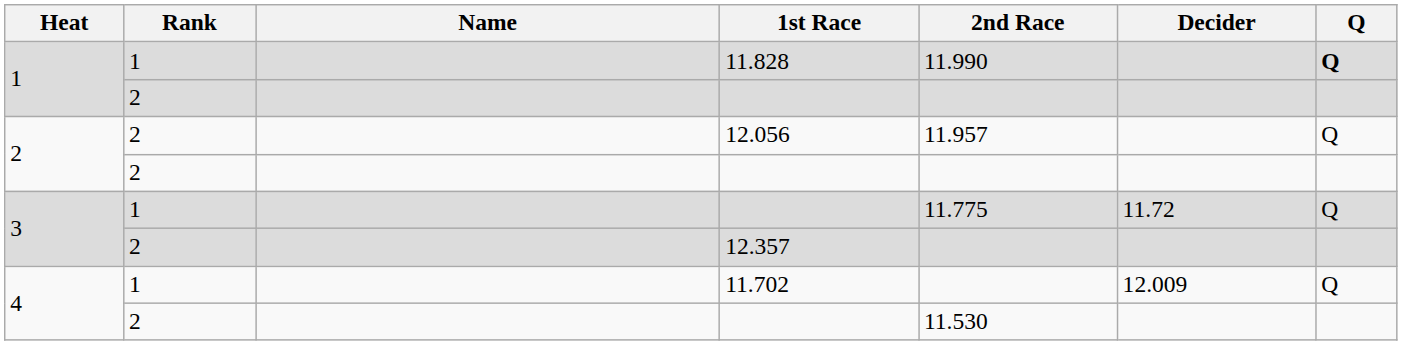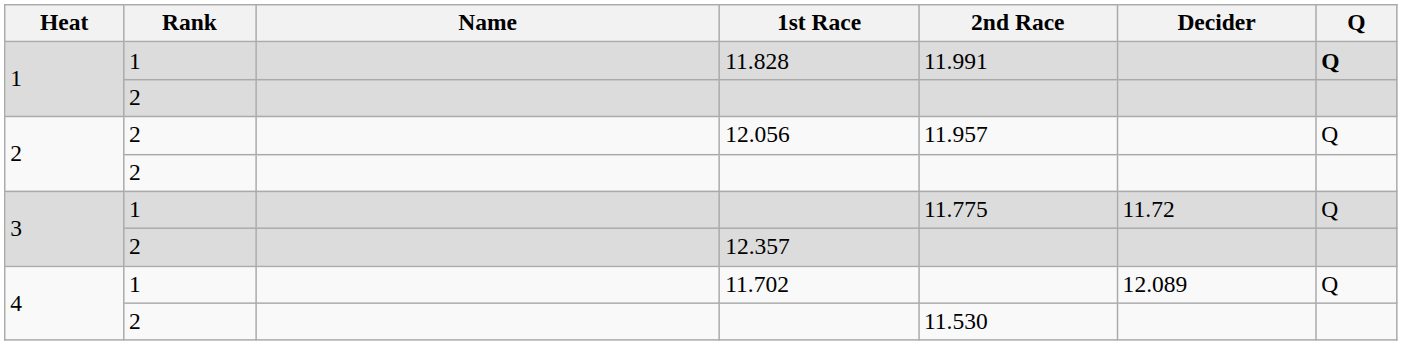11.828 | 2nd Race: 11.990 -> 11.991
11.702 | Decider: 12.009 -> 12.089
